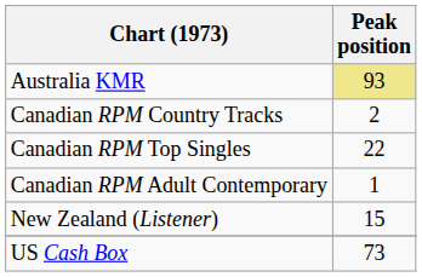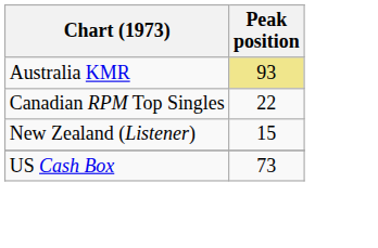- row: Canadian RPM Country Tracks | 2
- row: Canadian RPM Adult Contemporary | 1
